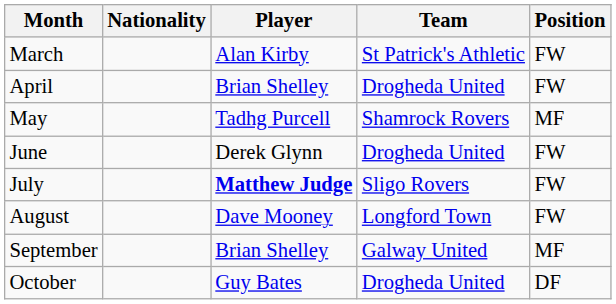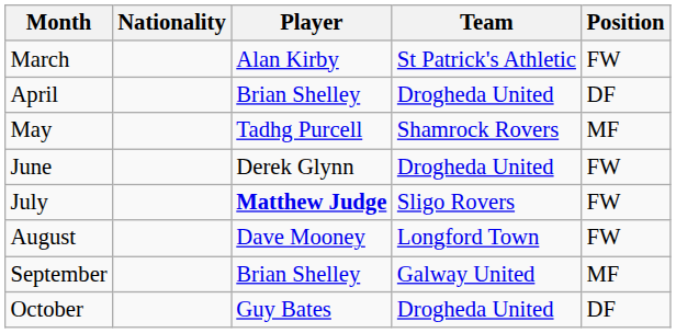April | Position: FW -> DF
